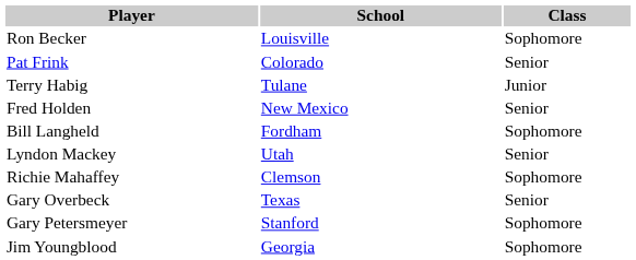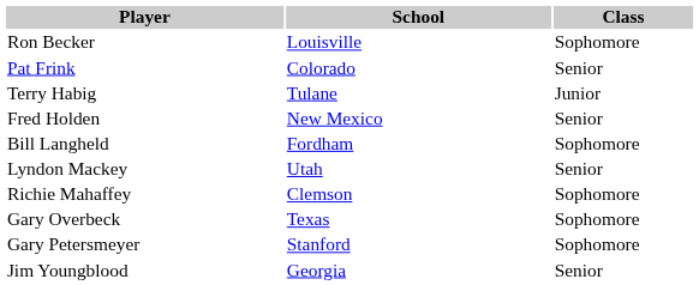Gary Overbeck | Class: Senior -> Sophomore
Jim Youngblood | Class: Sophomore -> Senior
